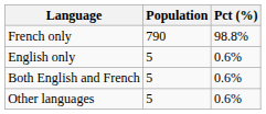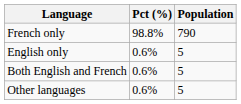columns swapped: Population <-> Pct (%)
